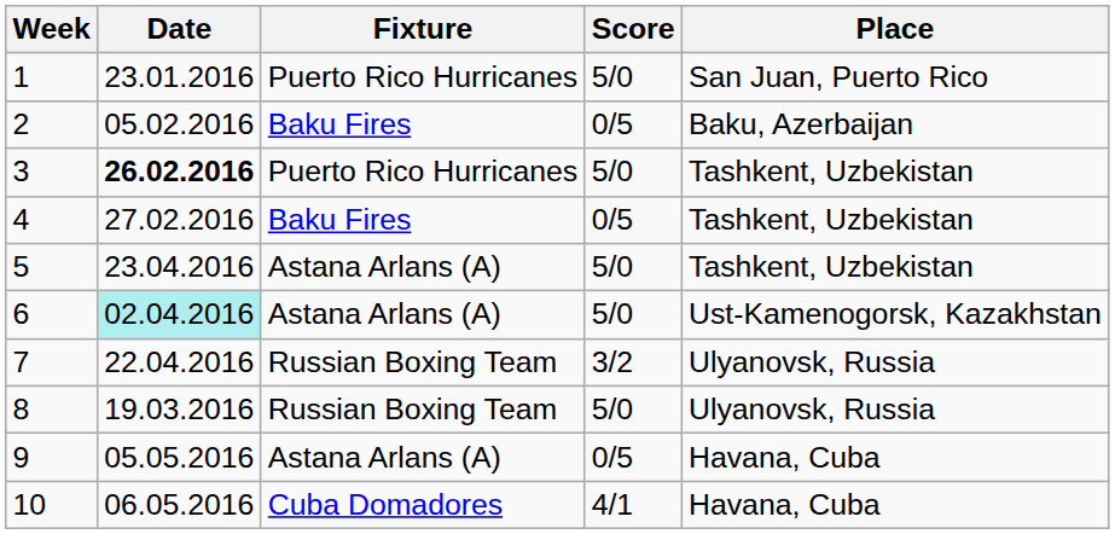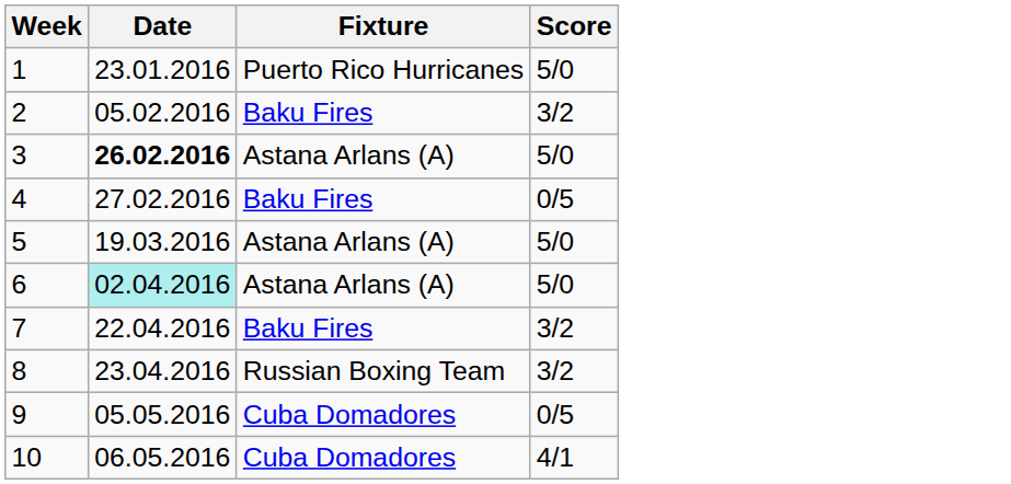- column: Place | San Juan, Puerto Rico | Baku, Azerbaijan | Tashkent, Uzbekistan | Tashkent, Uzbekistan | Tashkent, Uzbekistan | Ust-Kamenogorsk, Kazakhstan | Ulyanovsk, Russia | Ulyanovsk, Russia | Havana, Cuba | Havana, Cuba
2 | Score: 0/5 -> 3/2
3 | Fixture: Puerto Rico Hurricanes -> Astana Arlans (A)
5 | Date: 23.04.2016 -> 19.03.2016
7 | Fixture: Russian Boxing Team -> Baku Fires
8 | Date: 19.03.2016 -> 23.04.2016
8 | Score: 5/0 -> 3/2
9 | Fixture: Astana Arlans (A) -> Cuba Domadores
